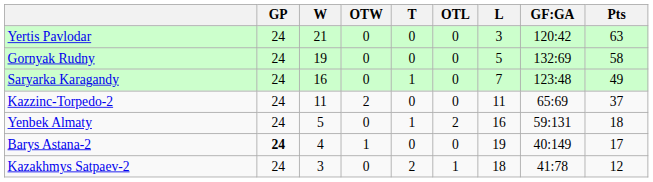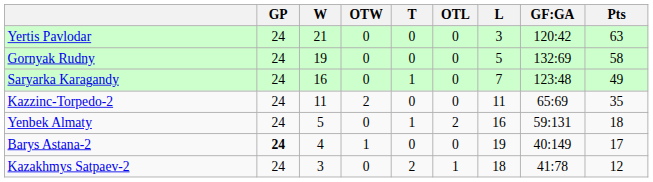Kazzinc-Torpedo-2 | Pts: 37 -> 35
